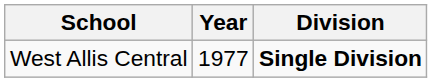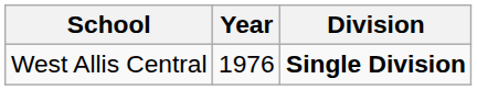West Allis Central | Year: 1977 -> 1976
